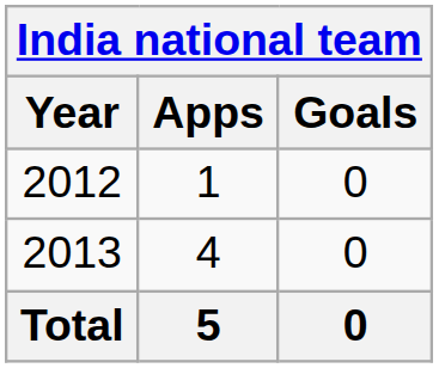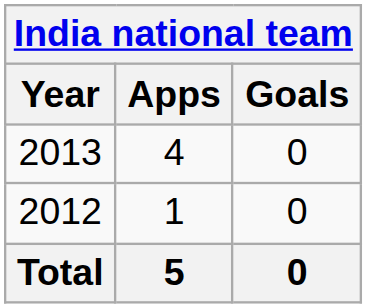rows swapped: 2012 <-> 2013
